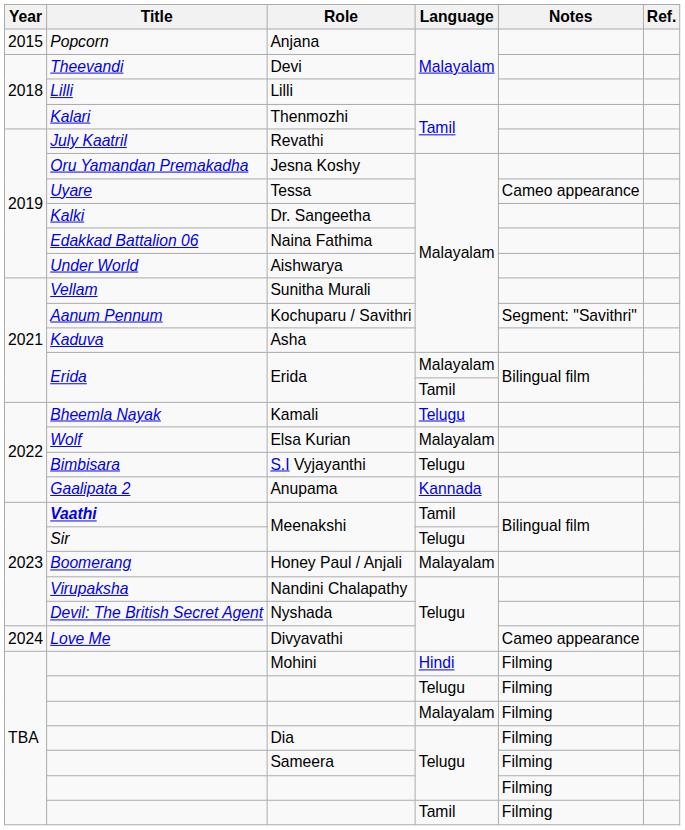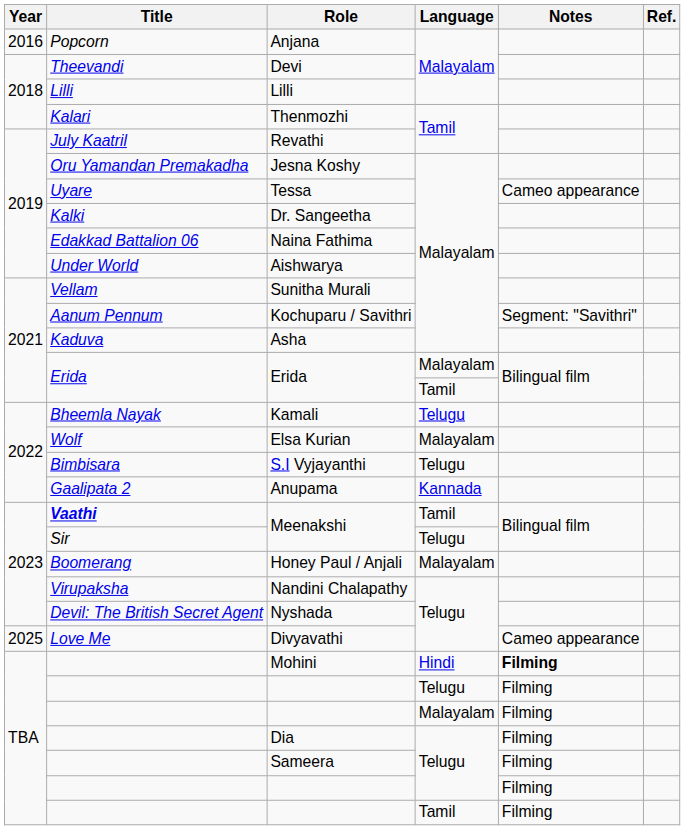Anjana | Year: 2015 -> 2016
Divyavathi | Year: 2024 -> 2025
Mohini | Notes: normal -> bold
